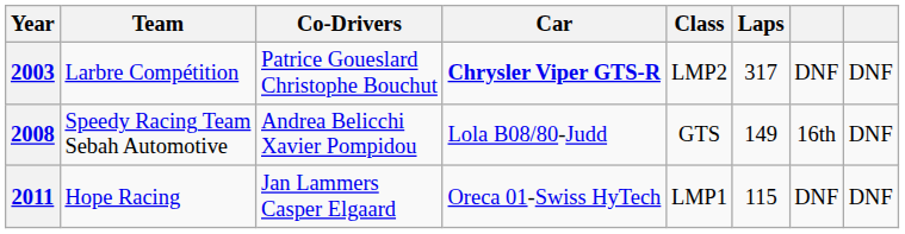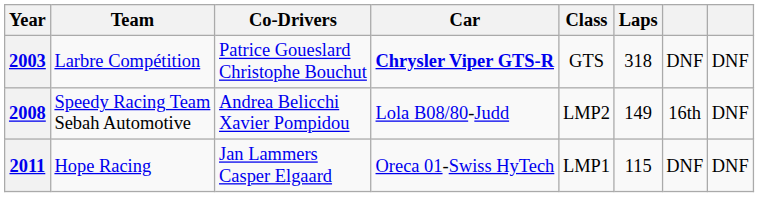2003 | Class: LMP2 -> GTS
2003 | Laps: 317 -> 318
2008 | Class: GTS -> LMP2
